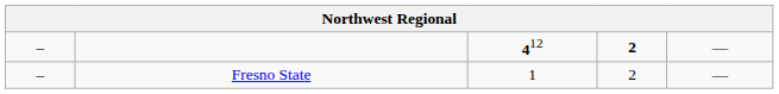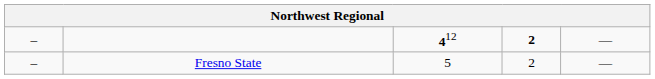Fresno State | column 3: 1 -> 5
